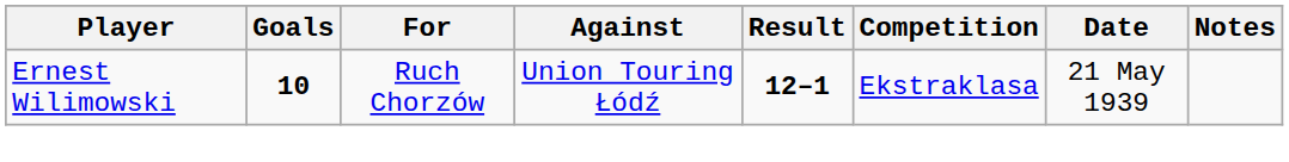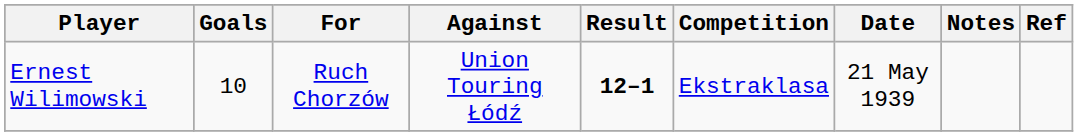+ column: Ref
Ernest Wilimowski | Goals: bold -> normal
